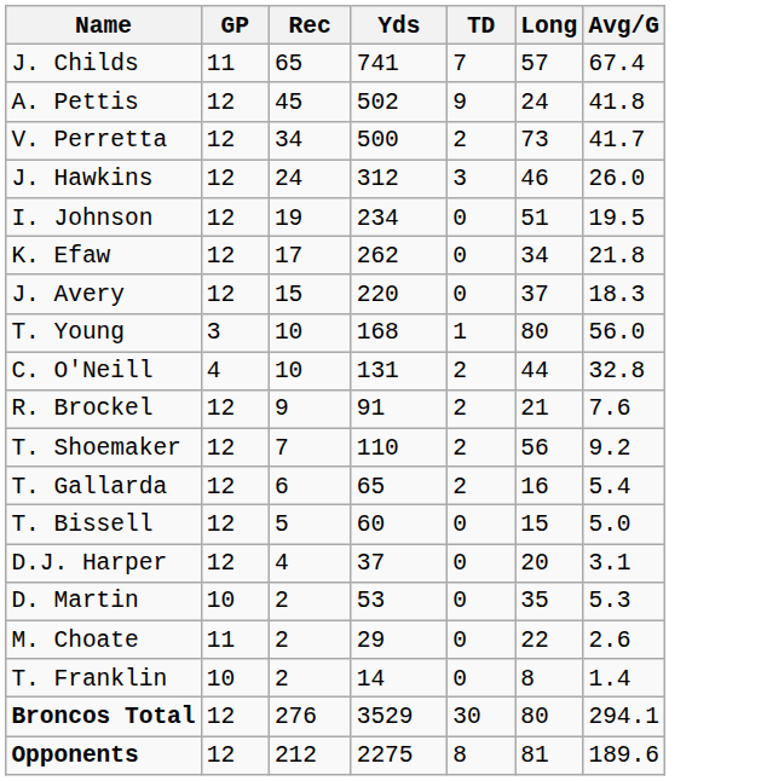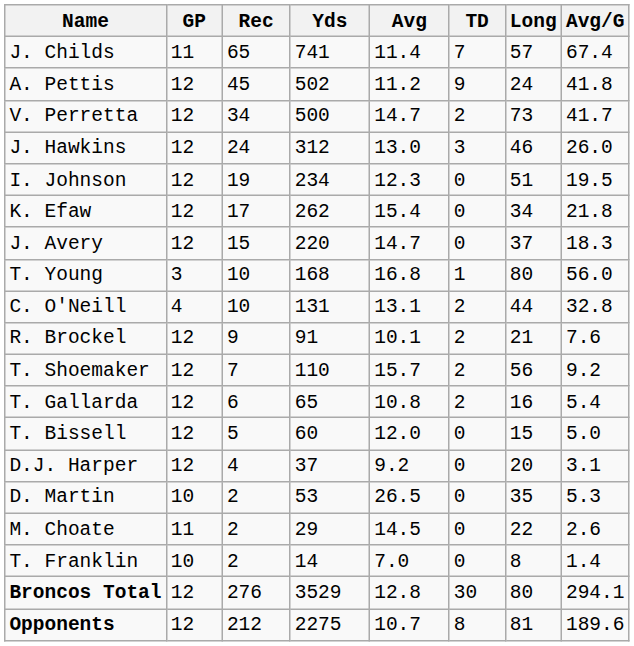+ column: Avg | 11.4 | 11.2 | 14.7 | 13.0 | 12.3 | 15.4 | 14.7 | 16.8 | 13.1 | 10.1 | 15.7 | 10.8 | 12.0 | 9.2 | 26.5 | 14.5 | 7.0 | 12.8 | 10.7
